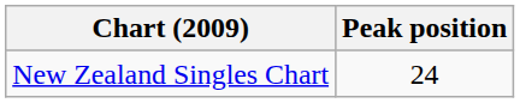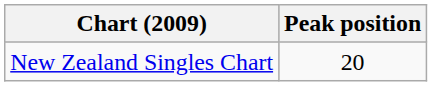New Zealand Singles Chart | Peak position: 24 -> 20
